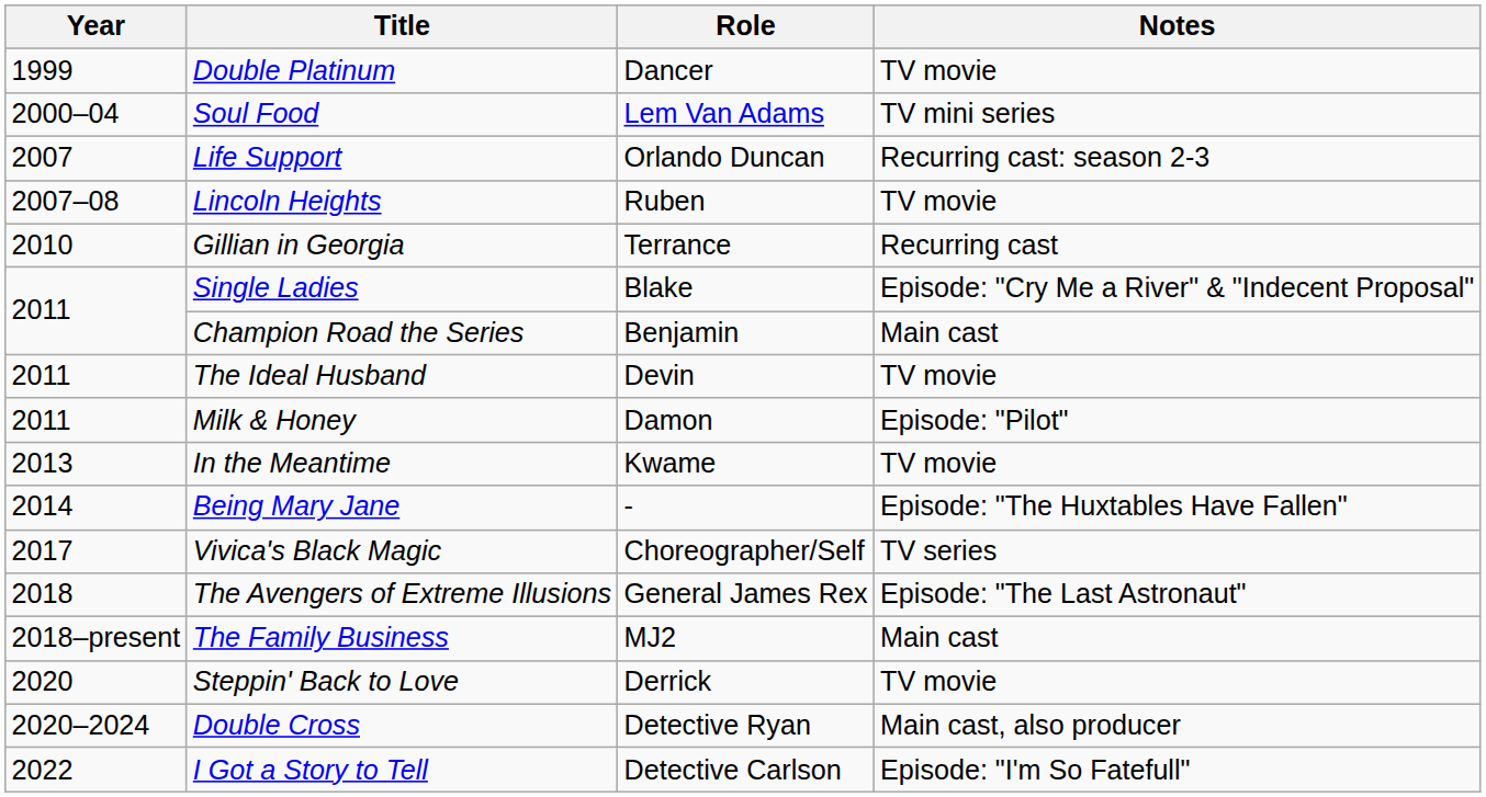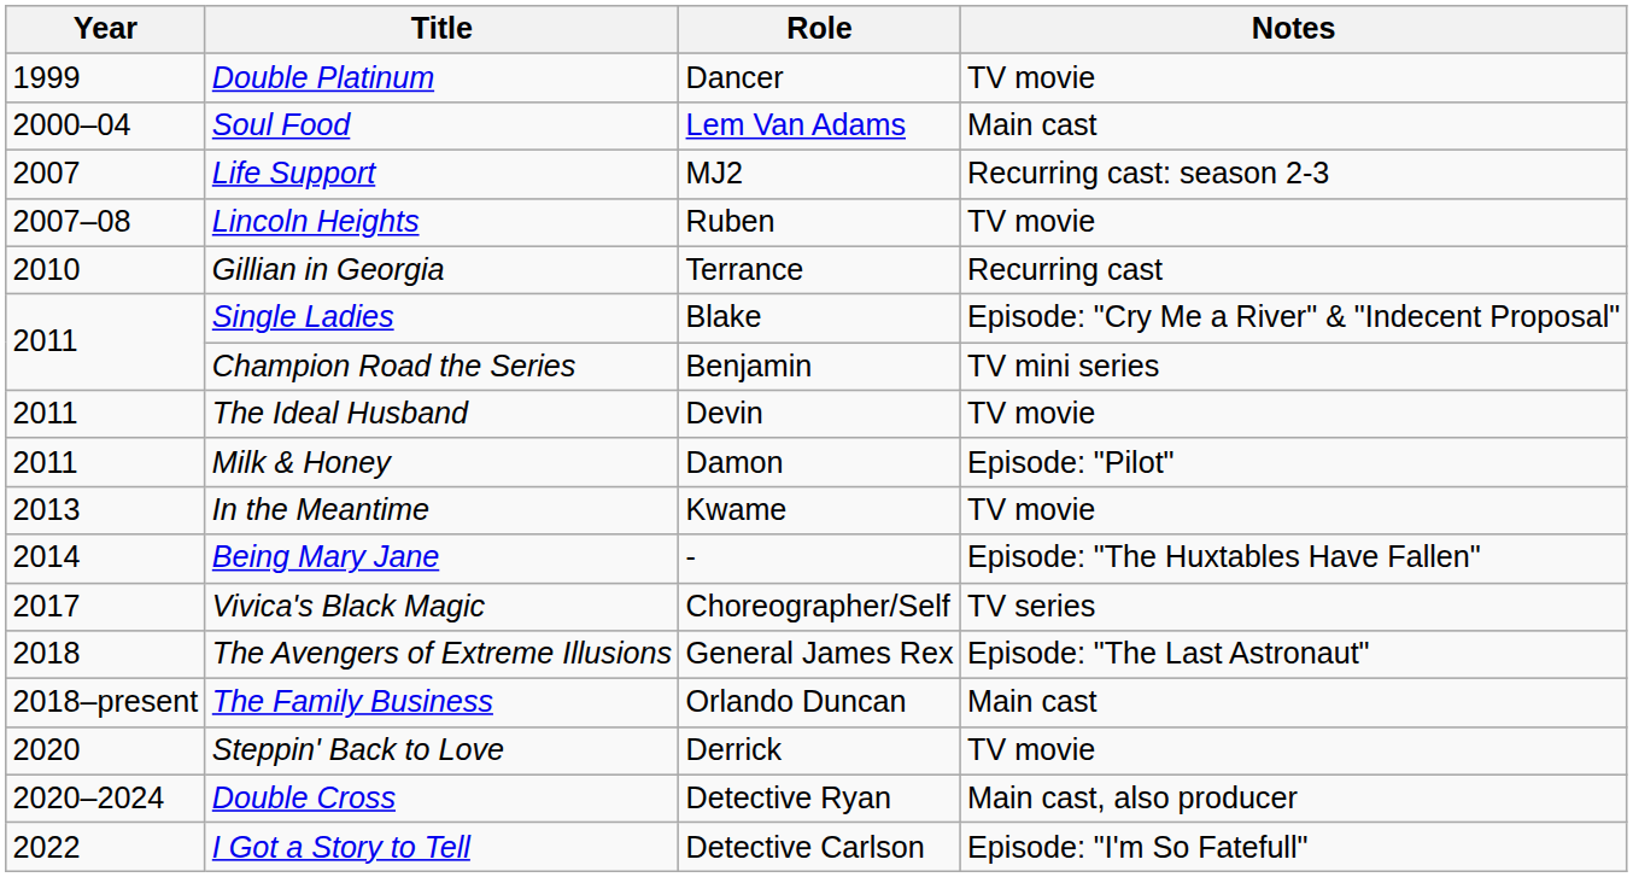Soul Food | Notes: TV mini series -> Main cast
Life Support | Role: Orlando Duncan -> MJ2
Champion Road the Series | Notes: Main cast -> TV mini series
The Family Business | Role: MJ2 -> Orlando Duncan
